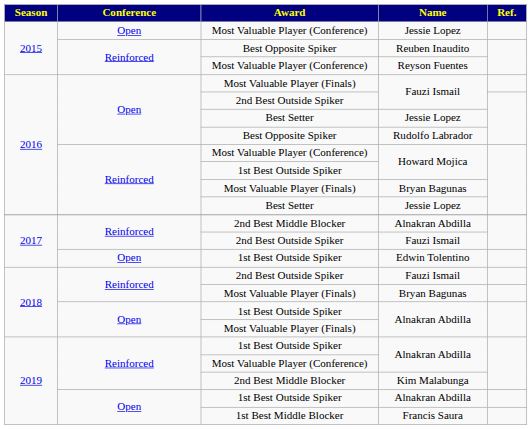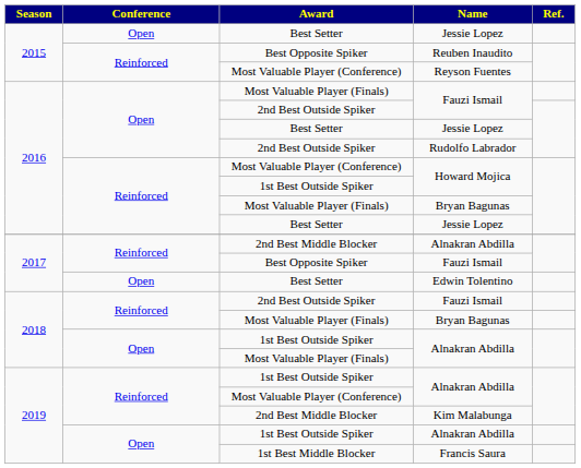2015 / Jessie Lopez | Award: Most Valuable Player (Conference) -> Best Setter
Rudolfo Labrador | Award: Best Opposite Spiker -> 2nd Best Outside Spiker
2017 / Fauzi Ismail | Award: 2nd Best Outside Spiker -> Best Opposite Spiker
Edwin Tolentino | Award: 1st Best Outside Spiker -> Best Setter
